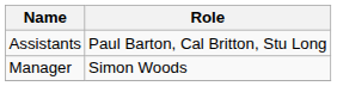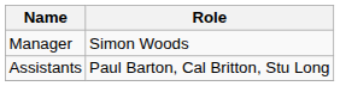rows swapped: Manager <-> Assistants
